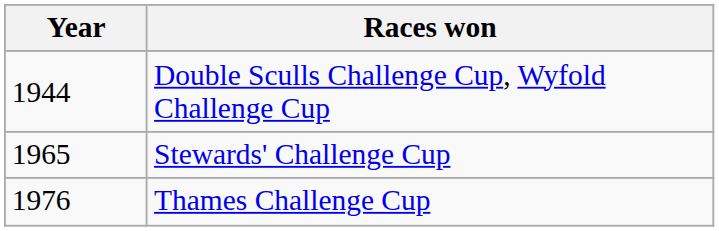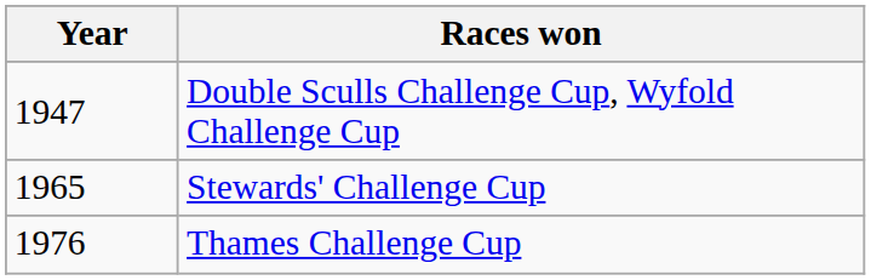Double Sculls Challenge Cup, Wyfold Challenge Cup | Year: 1944 -> 1947
